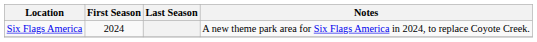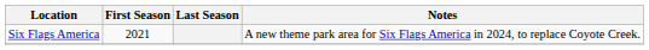Six Flags America | First Season: 2024 -> 2021
